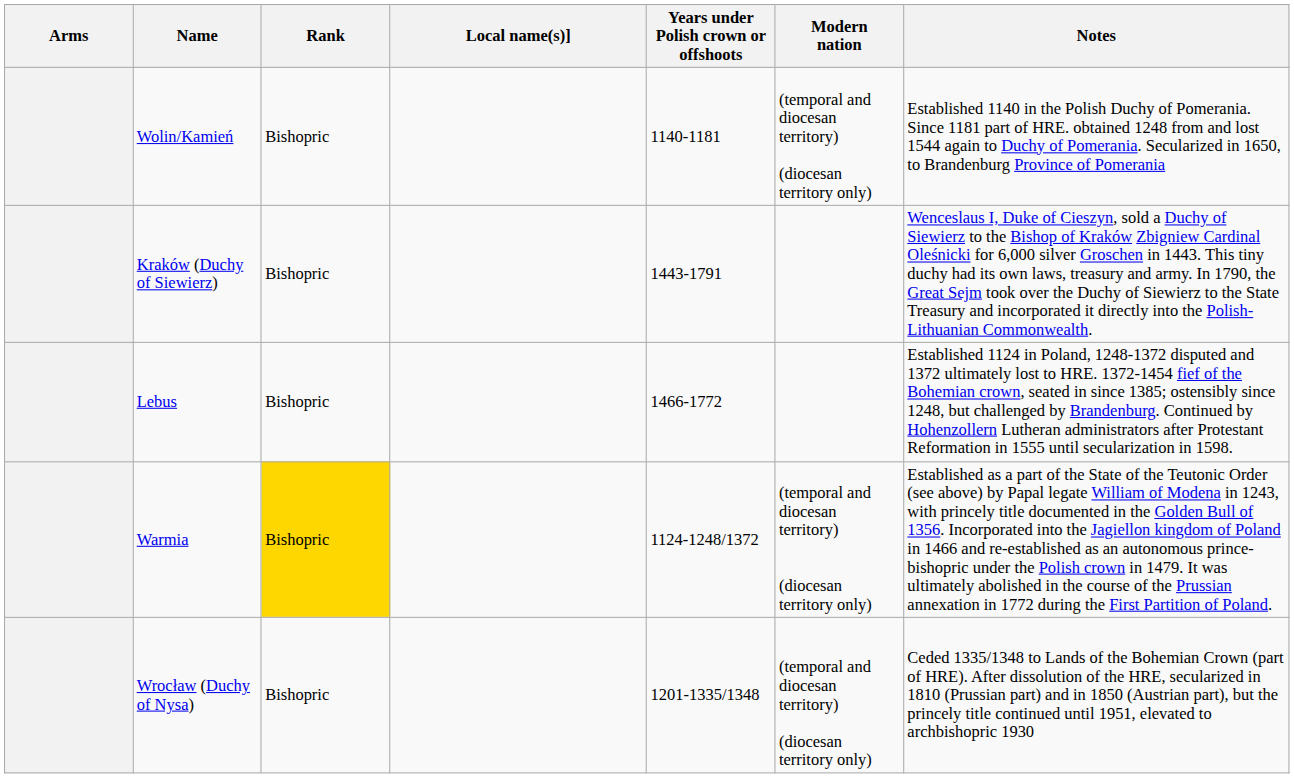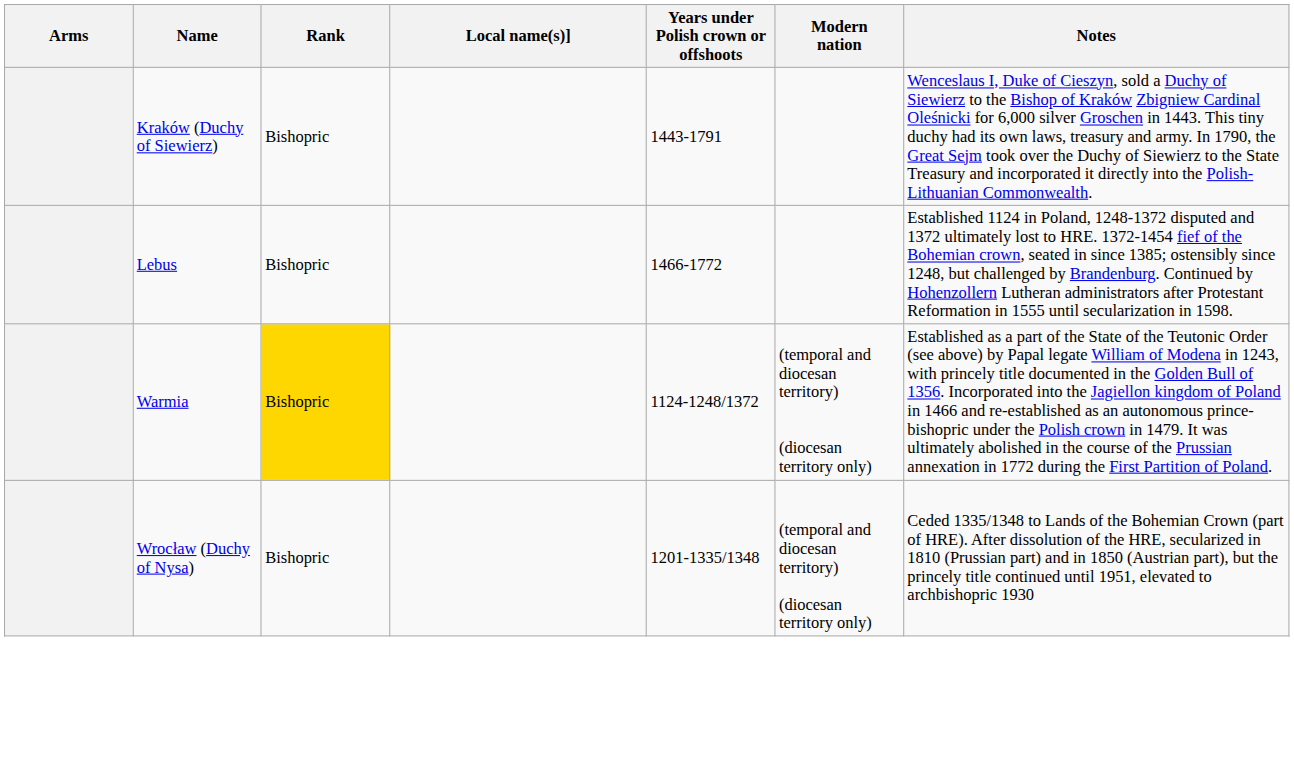- row: Wolin/Kamień | Bishopric | 1140-1181 | (temporal and diocesan territory) (diocesan territory only) | Established 1140 in the Polish Duchy of Pomerania. Since 1181 part of HRE. obtained 1248 from and lost 1544 again to Duchy of Pomerania. Secularized in 1650, to Brandenburg Province of Pomerania
